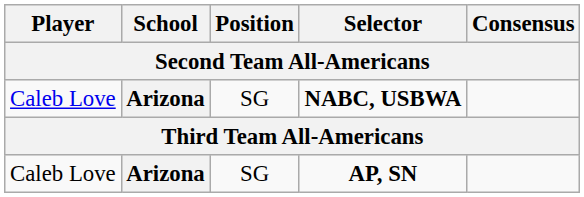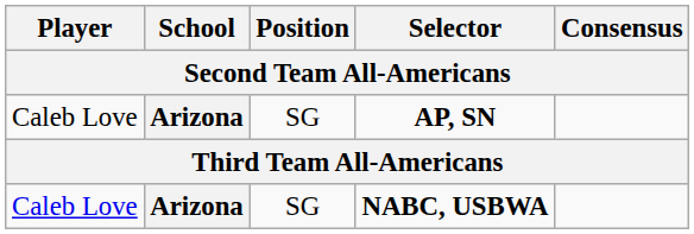rows swapped: NABC, USBWA <-> AP, SN
